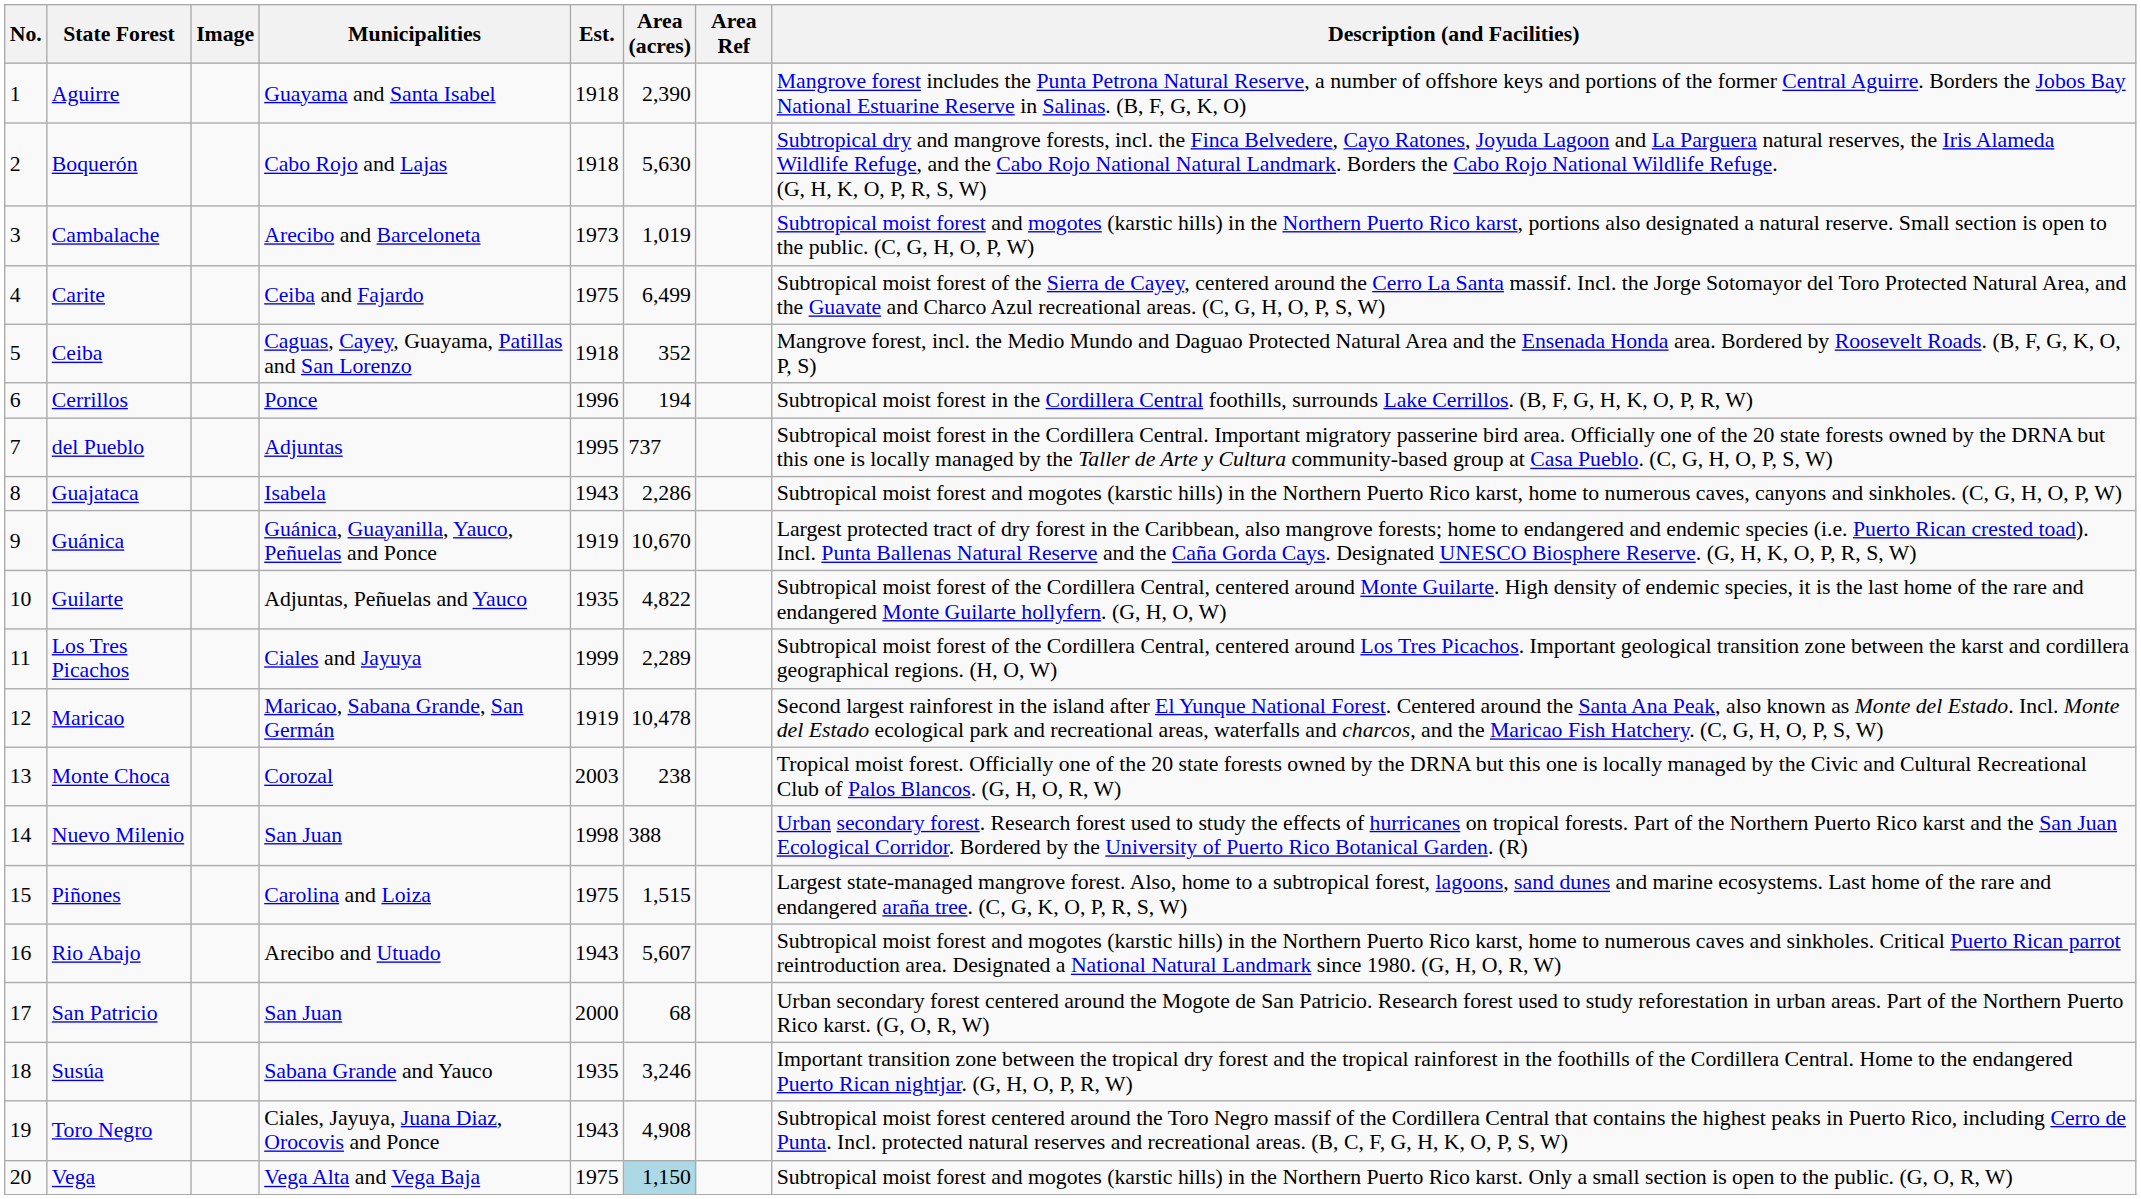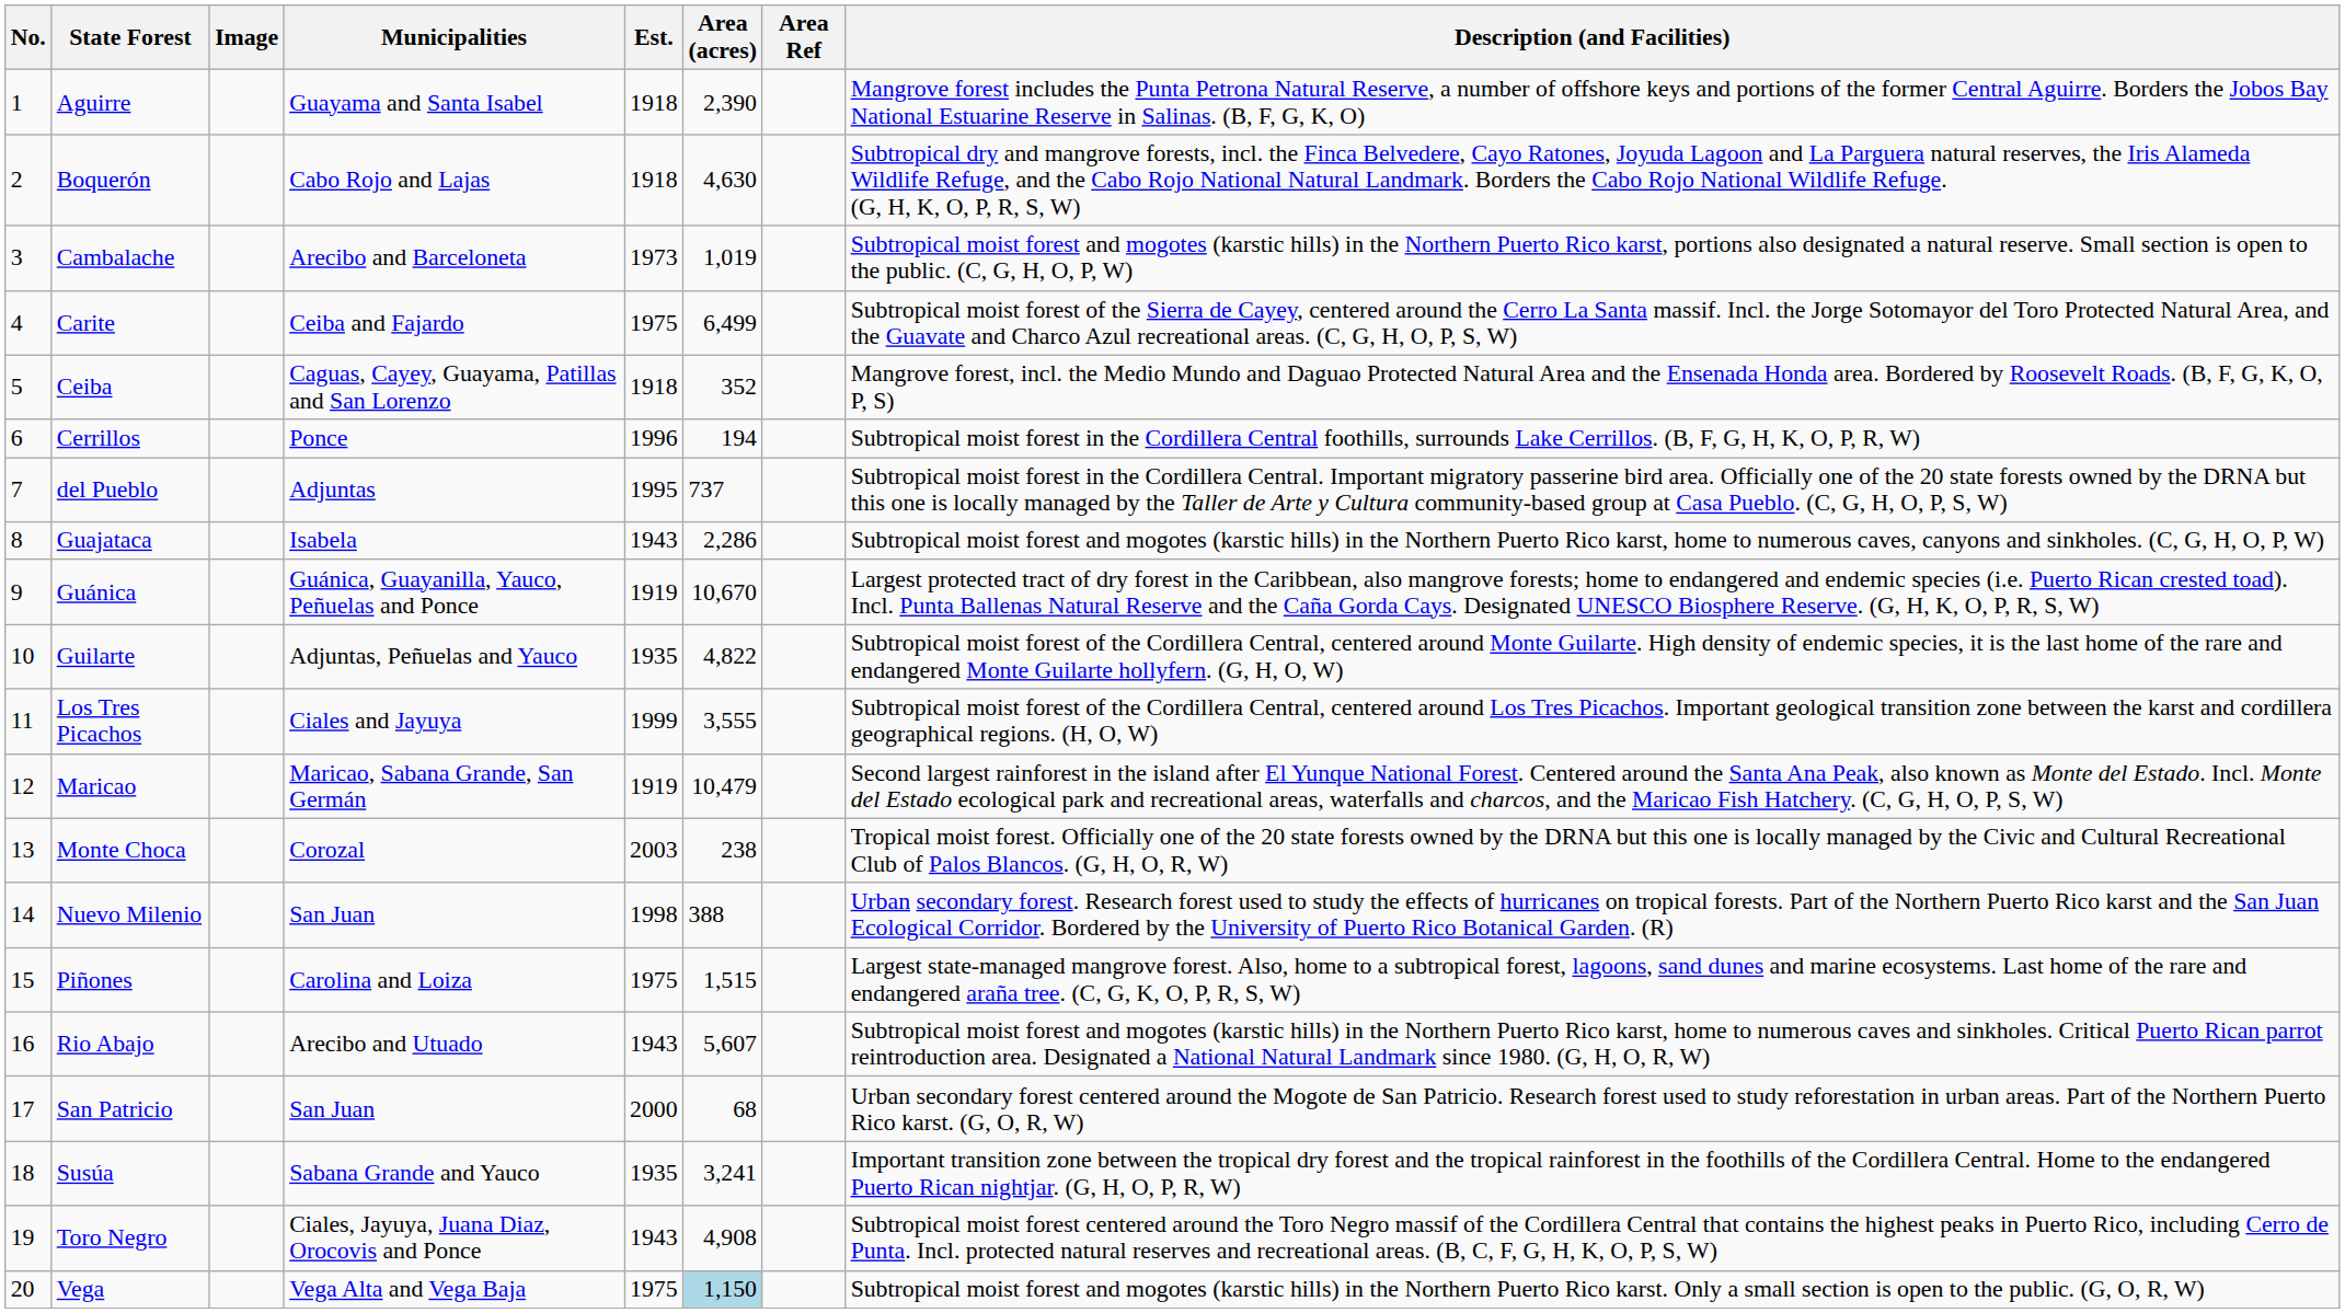Boquerón | Area (acres): 5,630 -> 4,630
Los Tres Picachos | Area (acres): 2,289 -> 3,555
Maricao | Area (acres): 10,478 -> 10,479
Susúa | Area (acres): 3,246 -> 3,241
